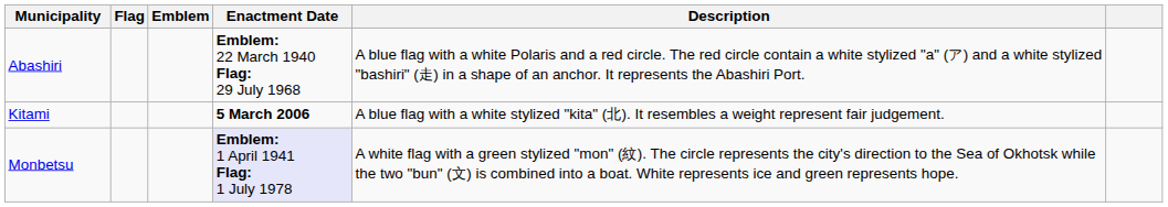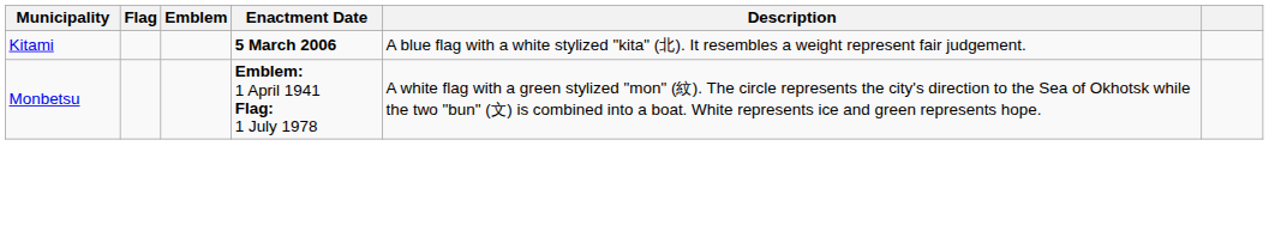- row: Abashiri | Emblem: 22 March 1940 Flag: 29 July 1968 | A blue flag with a white Polaris and a red circle. The red circle contain a white stylized "a" (ア) and a white stylized "bashiri" (走) in a shape of an anchor. It represents the Abashiri Port.
Monbetsu | Enactment Date: lavender background -> no background
